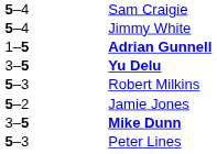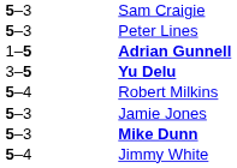Sam Craigie | column 2: 5–4 -> 5–3
rows swapped: Jimmy White <-> Peter Lines
Robert Milkins | column 2: 5–3 -> 5–4
Jamie Jones | column 2: 5–2 -> 5–3
Mike Dunn | column 2: 3–5 -> 5–3
